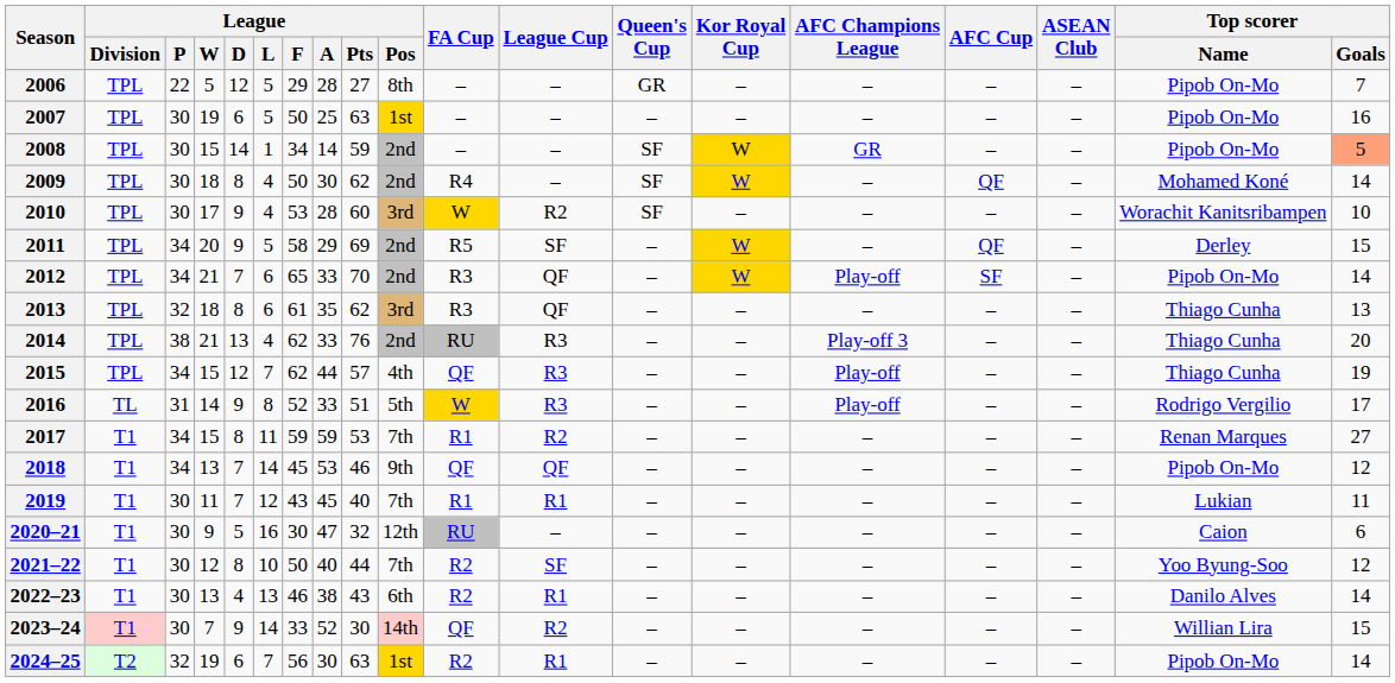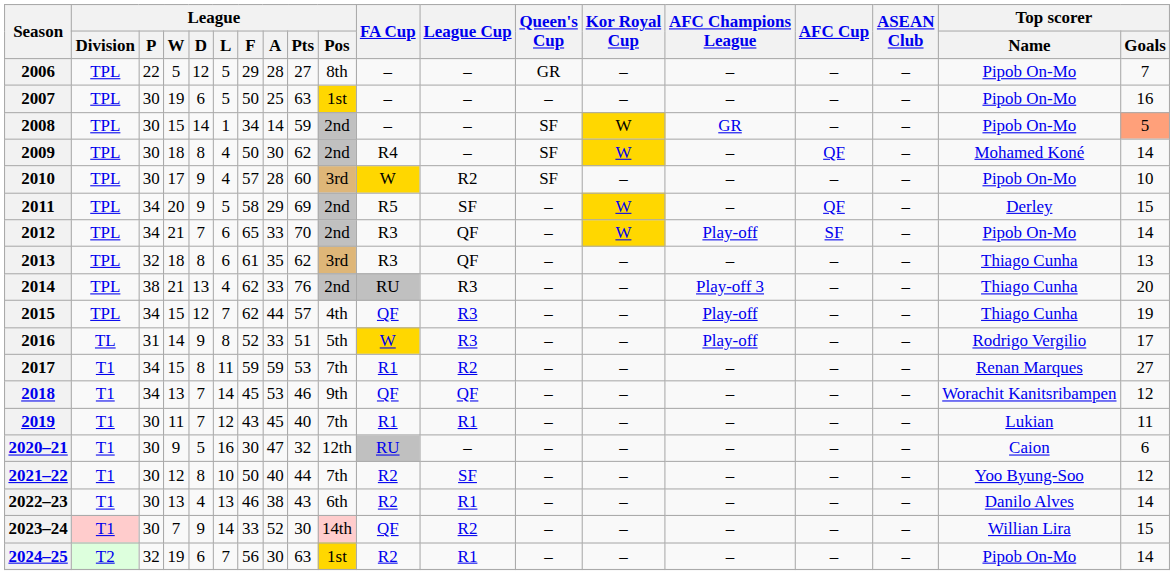2010 | League / F: 53 -> 57
2010 | Top scorer / Name: Worachit Kanitsribampen -> Pipob On-Mo
2018 | Top scorer / Name: Pipob On-Mo -> Worachit Kanitsribampen
